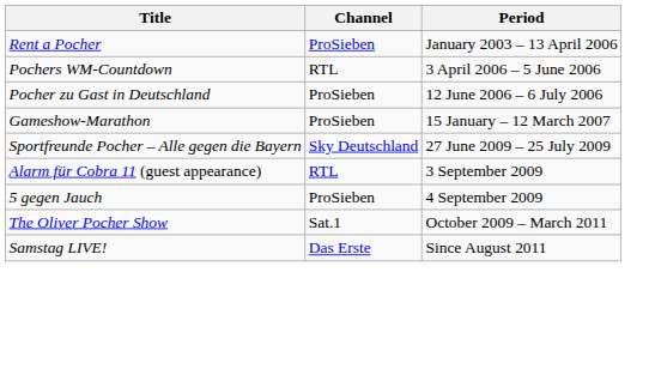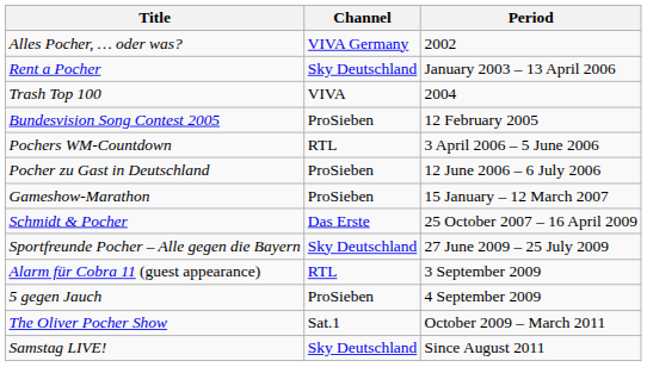+ row: Alles Pocher, … oder was? | VIVA Germany | 2002
Rent a Pocher | Channel: ProSieben -> Sky Deutschland
+ row: Trash Top 100 | VIVA | 2004
+ row: Bundesvision Song Contest 2005 | ProSieben | 12 February 2005
+ row: Schmidt & Pocher | Das Erste | 25 October 2007 – 16 April 2009
Samstag LIVE! | Channel: Das Erste -> Sky Deutschland
